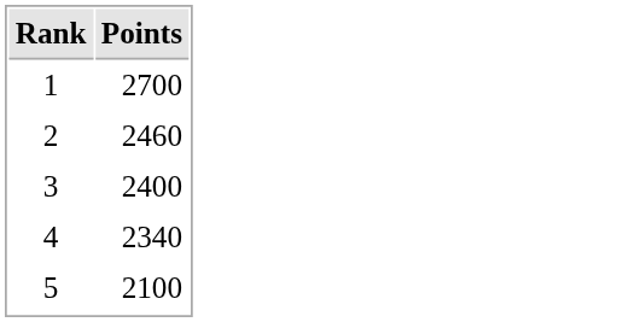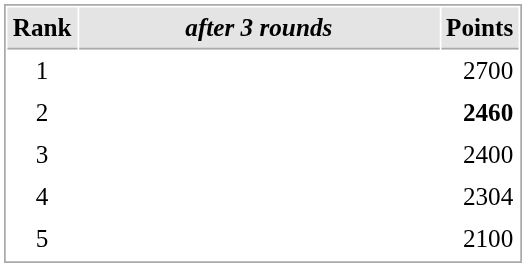+ column: after 3 rounds
2 | Points: normal -> bold
4 | Points: 2340 -> 2304
